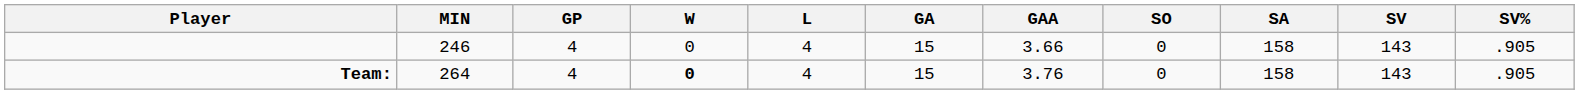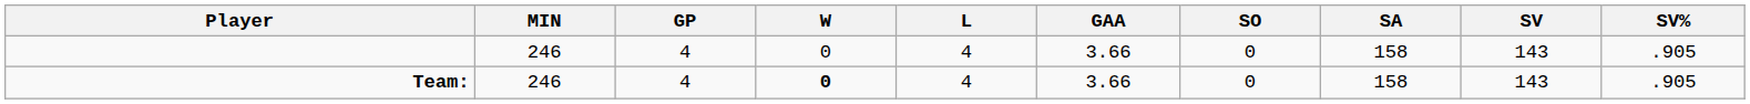- column: GA | 15 | 15
Team: | MIN: 264 -> 246
Team: | GAA: 3.76 -> 3.66
